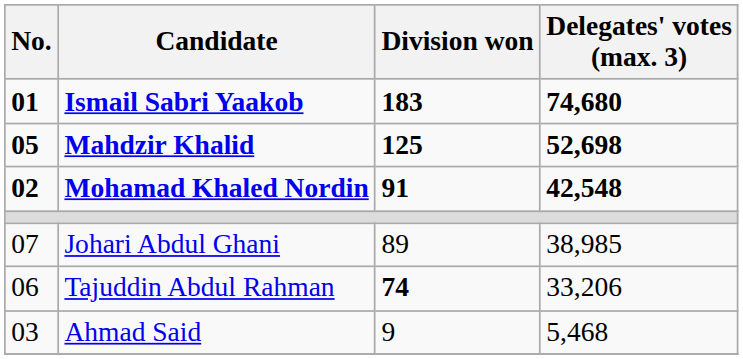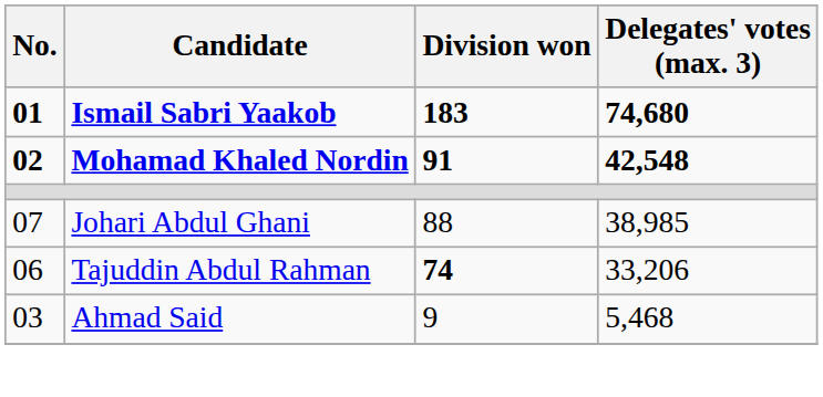- row: 05 | Mahdzir Khalid | 125 | 52,698
Johari Abdul Ghani | Division won: 89 -> 88
